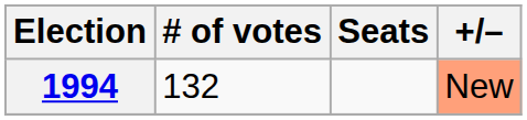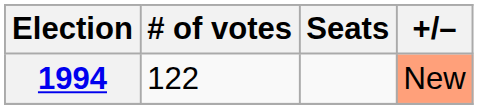1994 | # of votes: 132 -> 122
